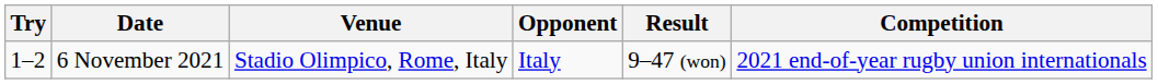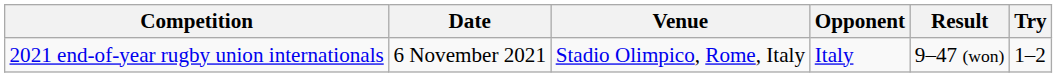columns swapped: Try <-> Competition
